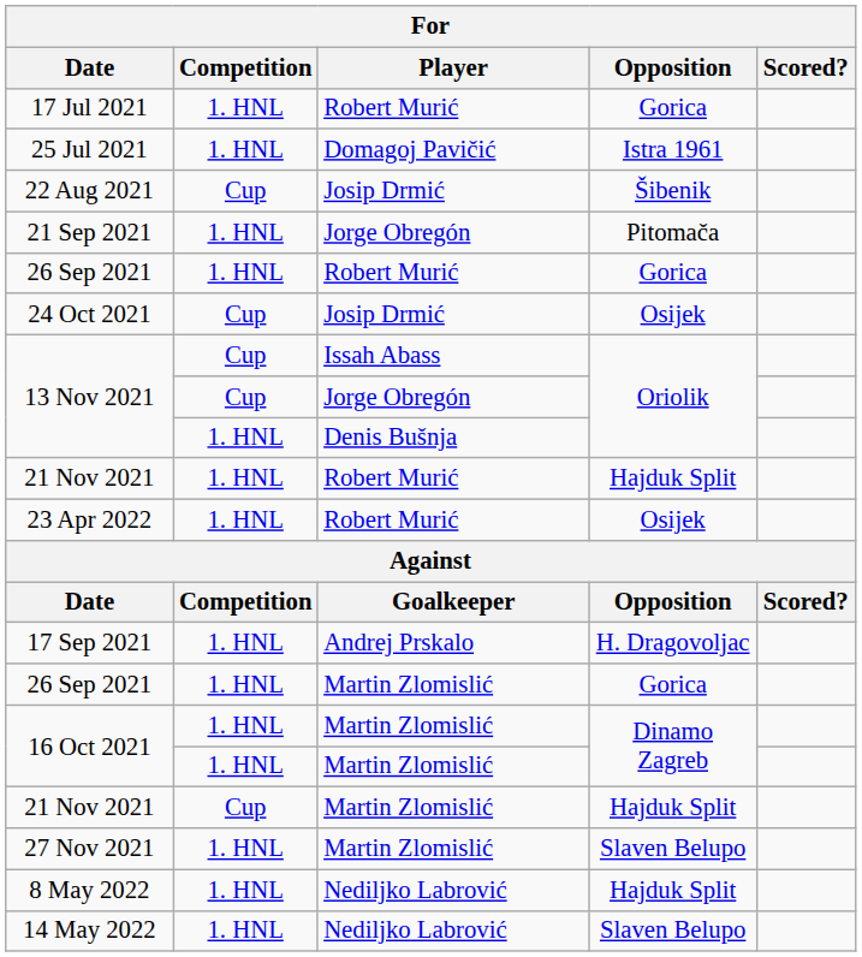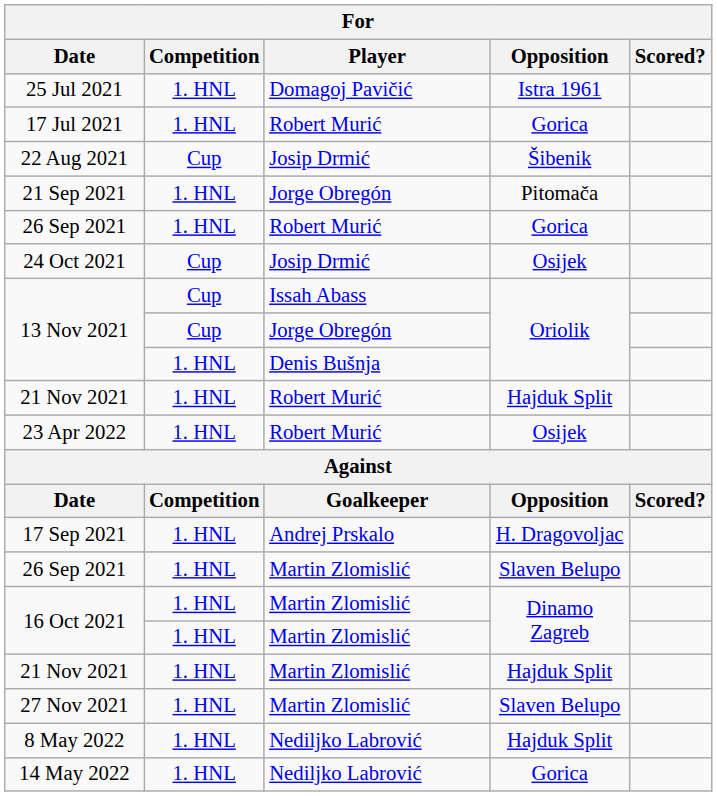rows swapped: 17 Jul 2021 <-> 25 Jul 2021
26 Sep 2021 / Martin Zlomislić | Opposition: Gorica -> Slaven Belupo
21 Nov 2021 / Martin Zlomislić | Competition: Cup -> 1. HNL
14 May 2022 | Opposition: Slaven Belupo -> Gorica
